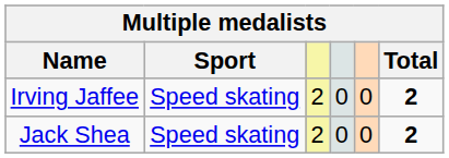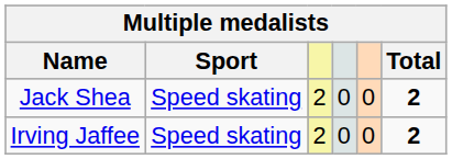rows swapped: Irving Jaffee <-> Jack Shea
